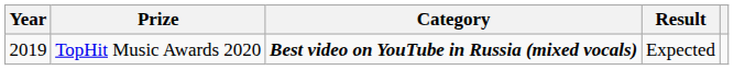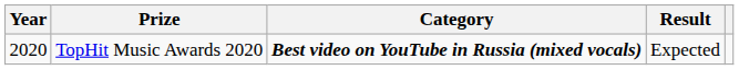TopHit Music Awards 2020 | Year: 2019 -> 2020
